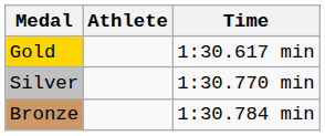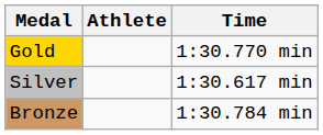Gold | Time: 1:30.617 min -> 1:30.770 min
Silver | Time: 1:30.770 min -> 1:30.617 min
